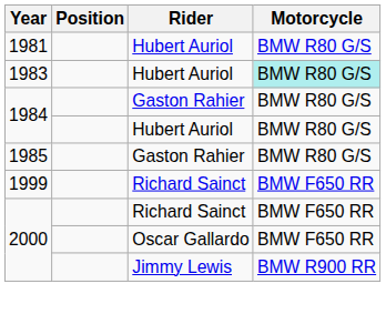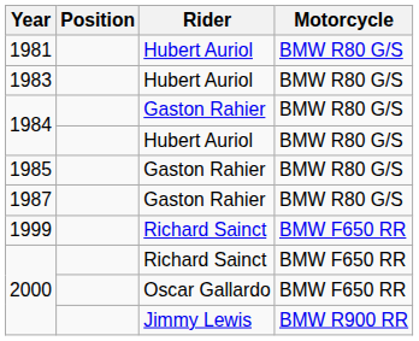1983 | Motorcycle: paleturquoise background -> no background
+ row: 1987 | Gaston Rahier | BMW R80 G/S
